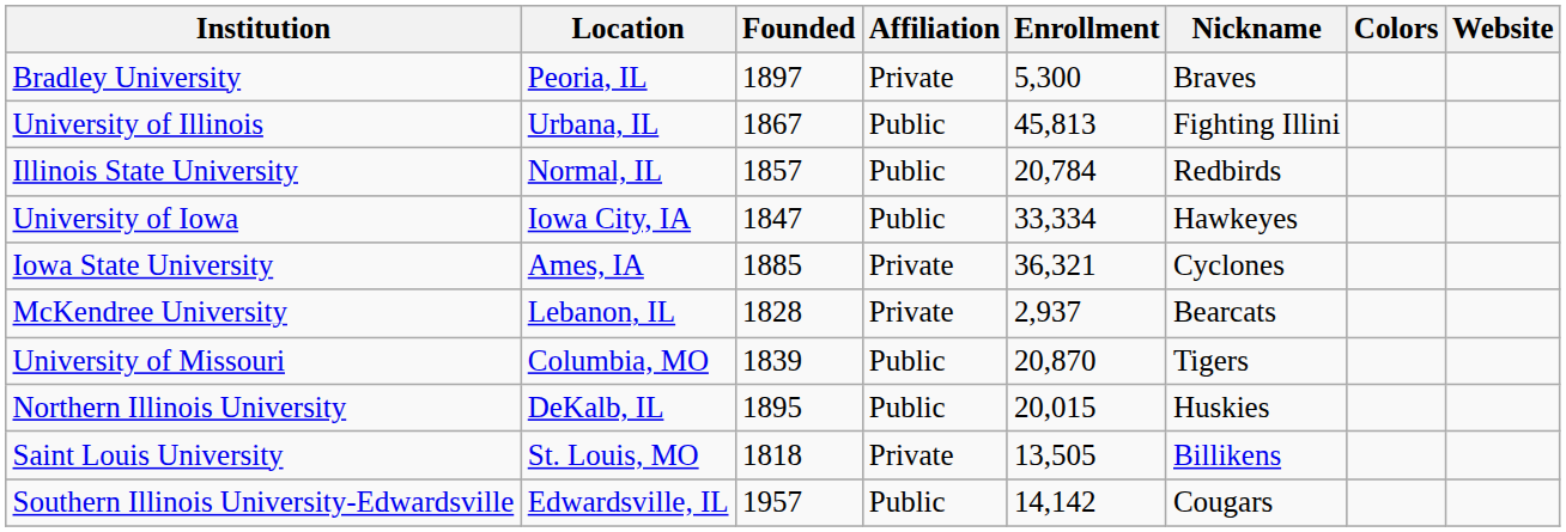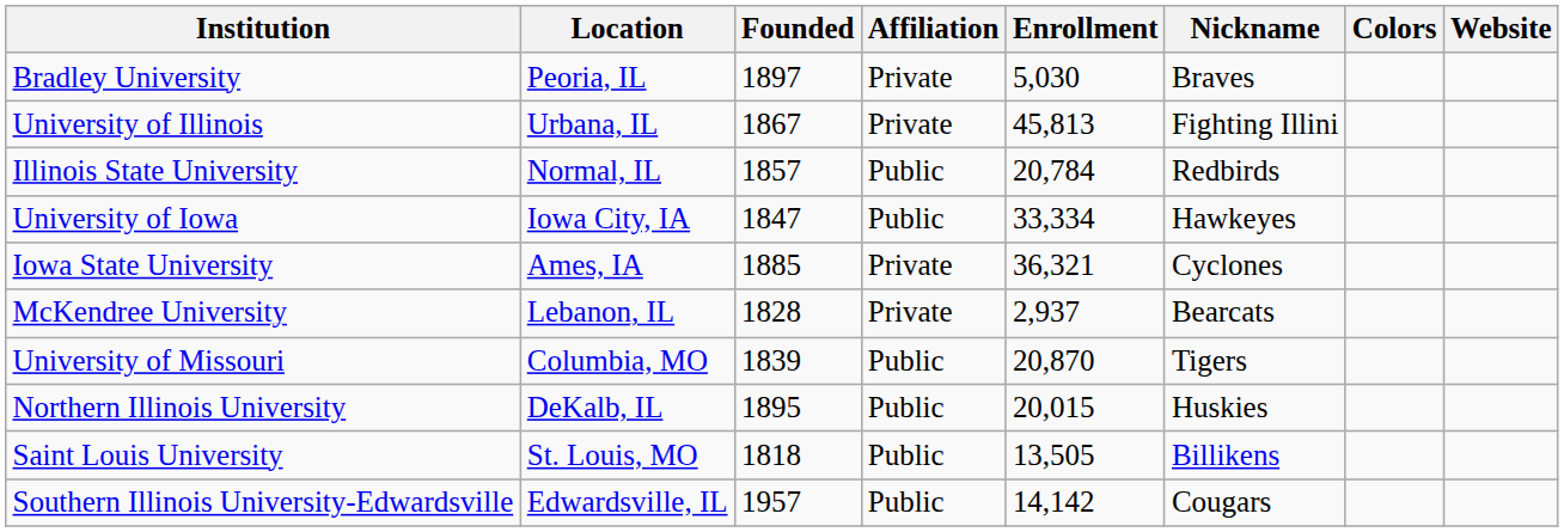Bradley University | Enrollment: 5,300 -> 5,030
University of Illinois | Affiliation: Public -> Private
Saint Louis University | Affiliation: Private -> Public
